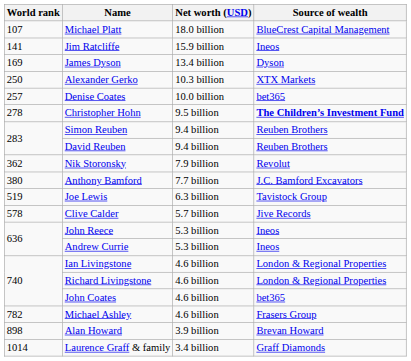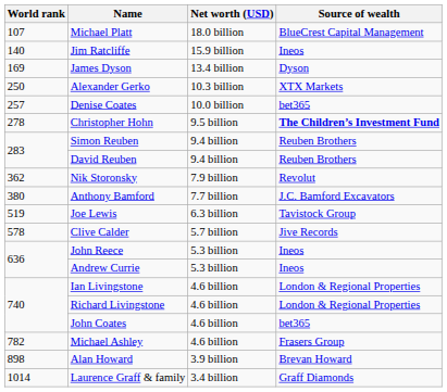Jim Ratcliffe | World rank: 141 -> 140
